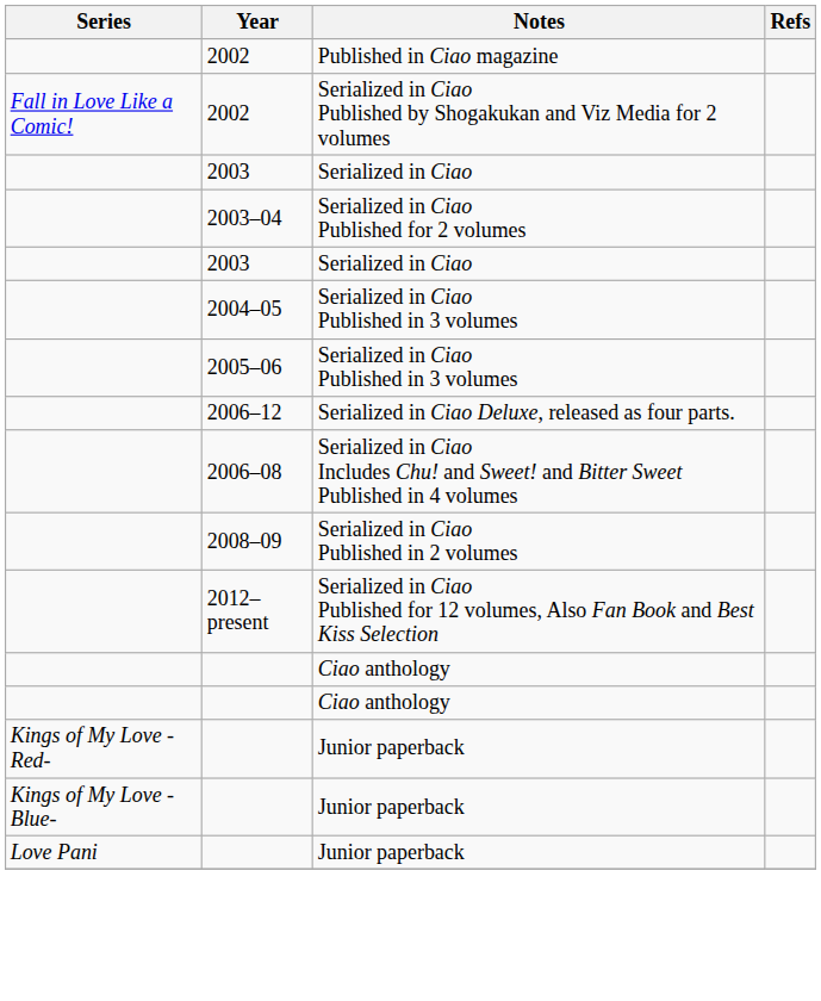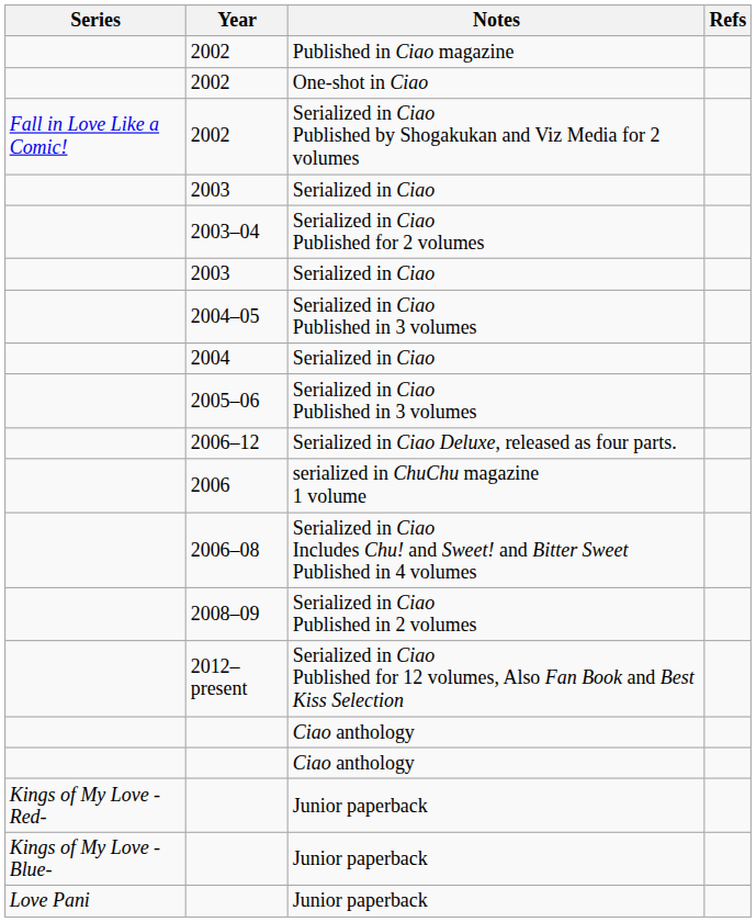+ row: 2002 | One-shot in Ciao
+ row: 2004 | Serialized in Ciao
+ row: 2006 | serialized in ChuChu magazine 1 volume
